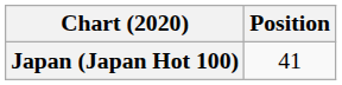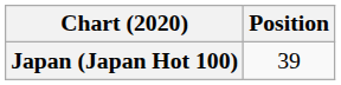Japan (Japan Hot 100) | Position: 41 -> 39
